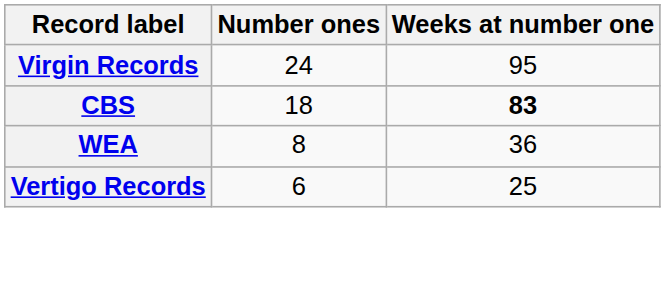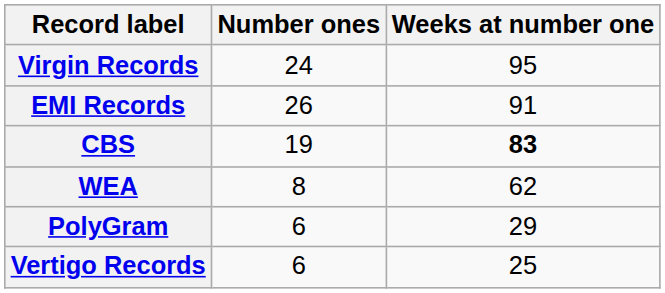+ row: EMI Records | 26 | 91
CBS | Number ones: 18 -> 19
WEA | Weeks at number one: 36 -> 62
+ row: PolyGram | 6 | 29
